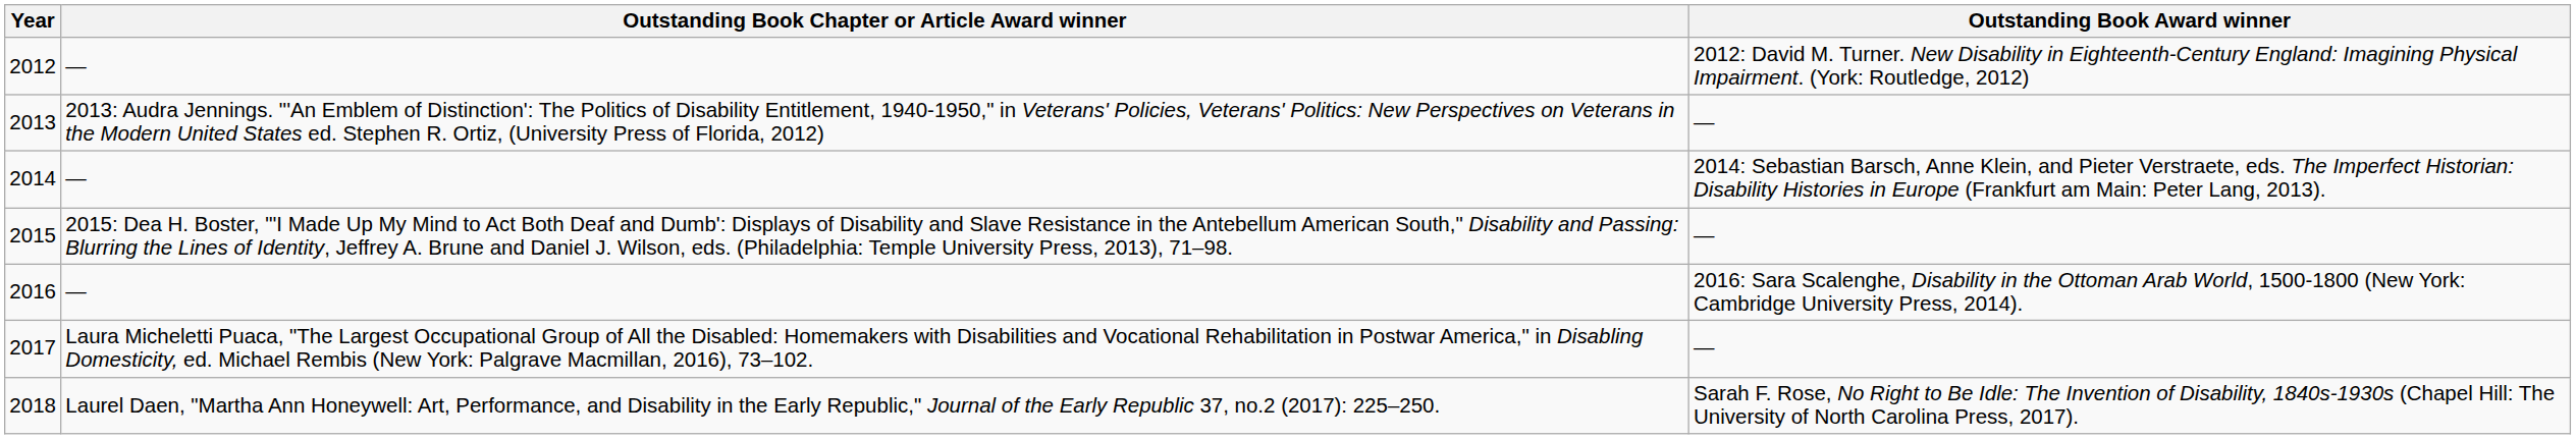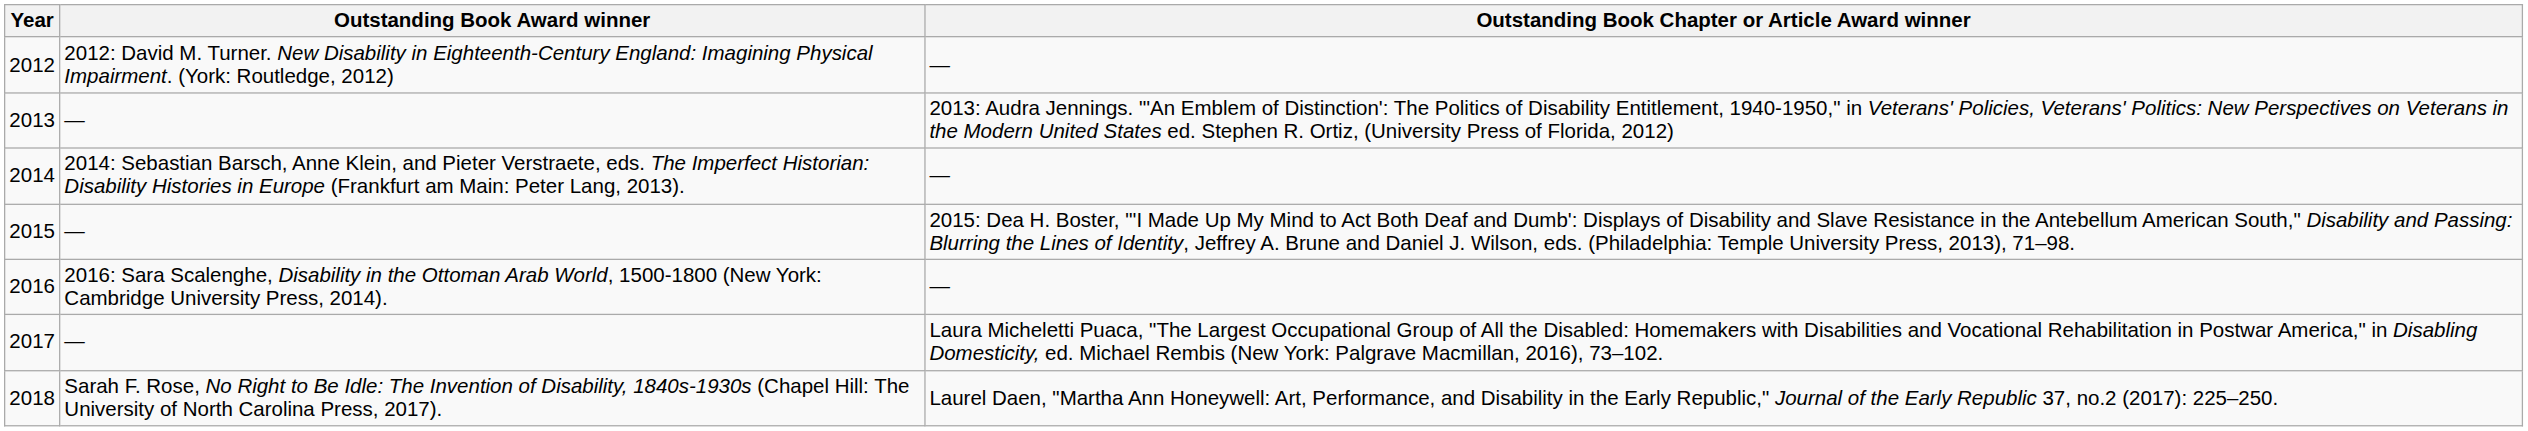columns swapped: Outstanding Book Chapter or Article Award winner <-> Outstanding Book Award winner
